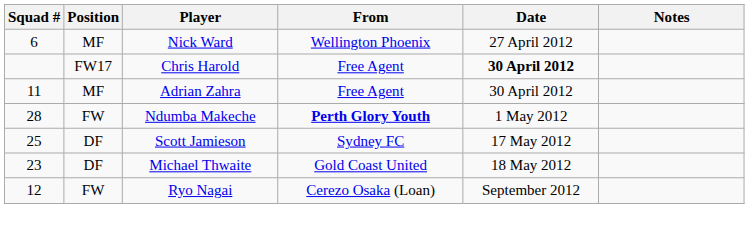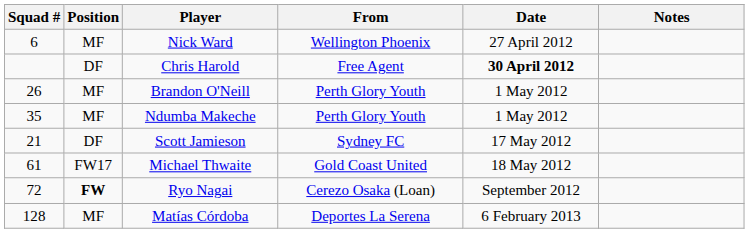Chris Harold | Position: FW17 -> DF
- row: 11 | MF | Adrian Zahra | Free Agent | 30 April 2012
+ row: 26 | MF | Brandon O'Neill | Perth Glory Youth | 1 May 2012
Ndumba Makeche | Squad #: 28 -> 35
Ndumba Makeche | Position: FW -> MF
Ndumba Makeche | From: bold -> normal
Scott Jamieson | Squad #: 25 -> 21
Michael Thwaite | Squad #: 23 -> 61
Michael Thwaite | Position: DF -> FW17
Ryo Nagai | Squad #: 12 -> 72
Ryo Nagai | Position: normal -> bold
+ row: 128 | MF | Matías Córdoba | Deportes La Serena | 6 February 2013
